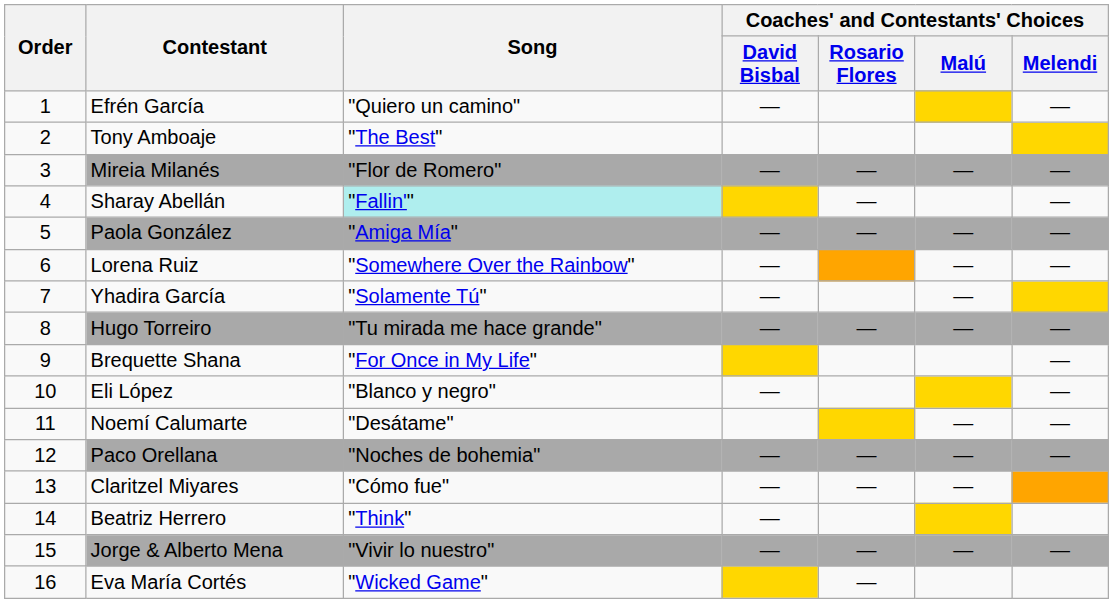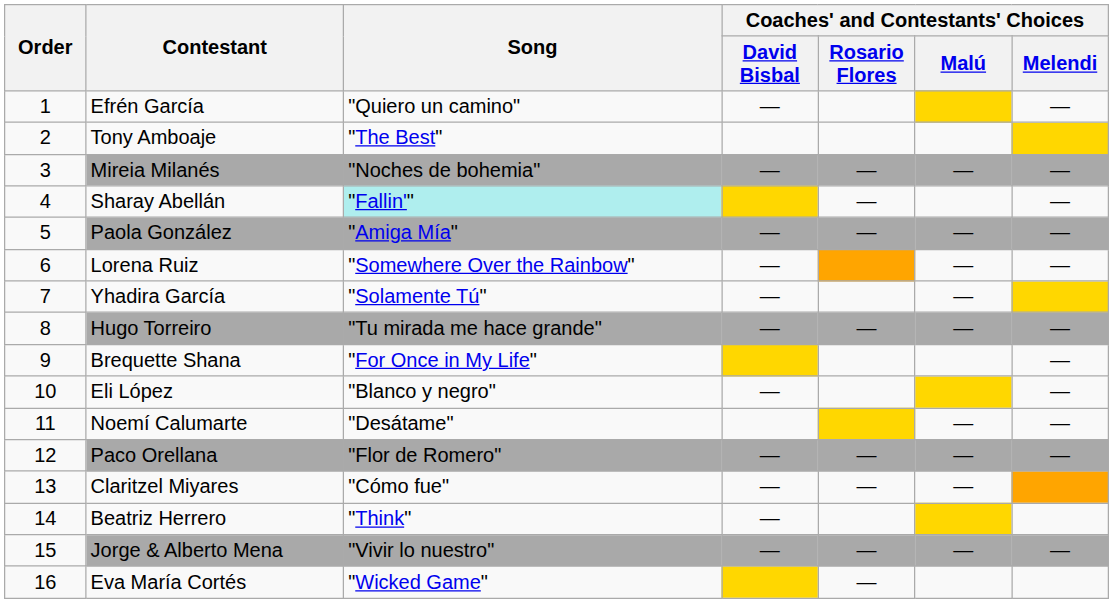Mireia Milanés | Song: "Flor de Romero" -> "Noches de bohemia"
Paco Orellana | Song: "Noches de bohemia" -> "Flor de Romero"
